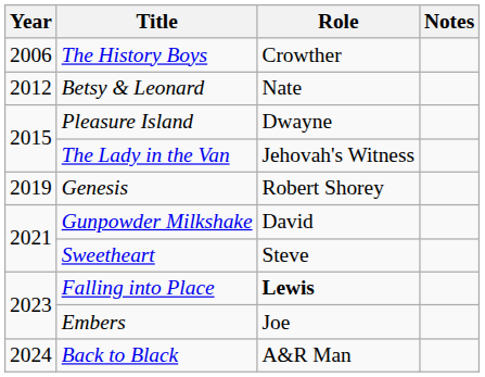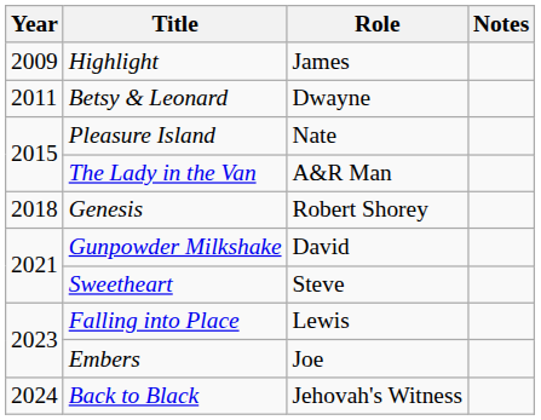- row: 2006 | The History Boys | Crowther
+ row: 2009 | Highlight | James
Betsy & Leonard | Year: 2012 -> 2011
Betsy & Leonard | Role: Nate -> Dwayne
Pleasure Island | Role: Dwayne -> Nate
The Lady in the Van | Role: Jehovah's Witness -> A&R Man
Genesis | Year: 2019 -> 2018
Falling into Place | Role: bold -> normal
Back to Black | Role: A&R Man -> Jehovah's Witness
